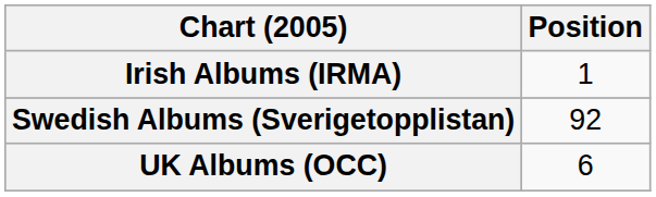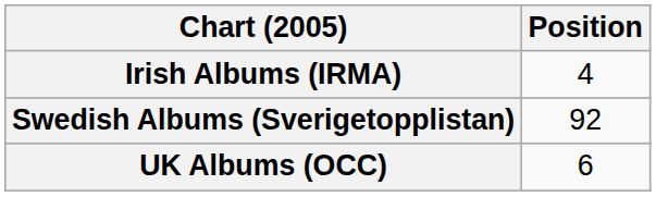Irish Albums (IRMA) | Position: 1 -> 4
